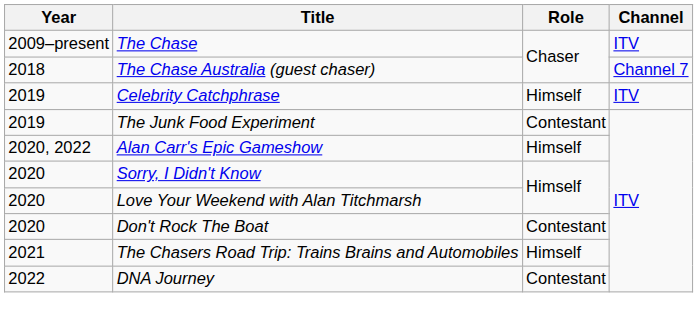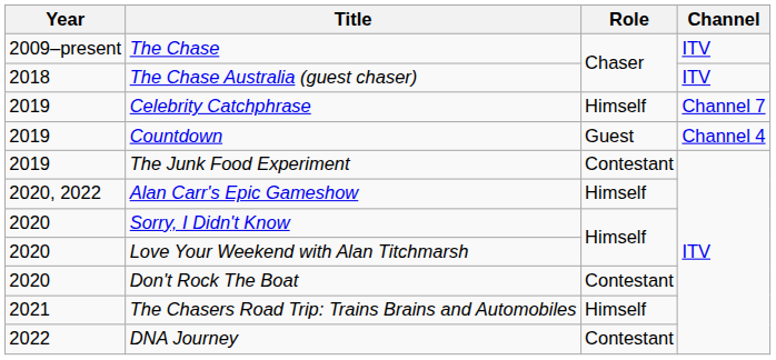The Chase Australia (guest chaser) | Channel: Channel 7 -> ITV
Celebrity Catchphrase | Channel: ITV -> Channel 7
+ row: 2019 | Countdown | Guest | Channel 4
